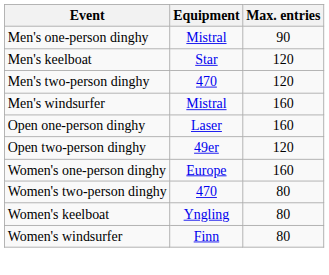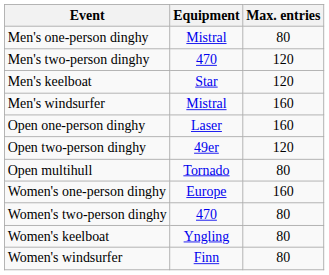Men's one-person dinghy | Max. entries: 90 -> 80
rows swapped: Men's two-person dinghy <-> Men's keelboat
+ row: Open multihull | Tornado | 80
